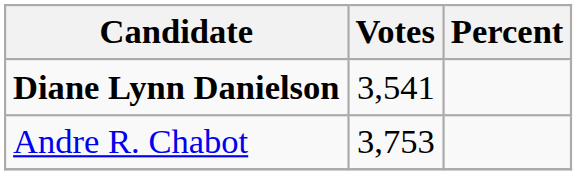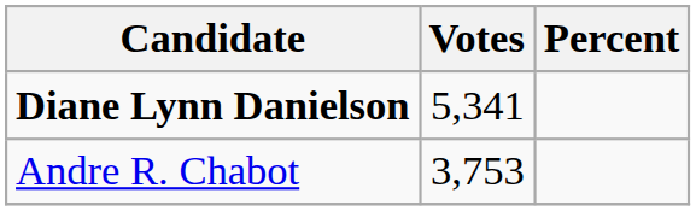Diane Lynn Danielson | Votes: 3,541 -> 5,341
